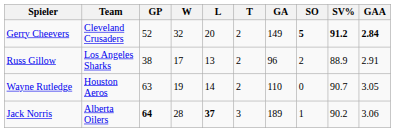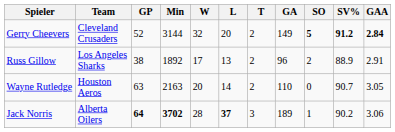+ column: Min | 3144 | 1892 | 2163 | 3702
Wayne Rutledge | W: 19 -> 20
